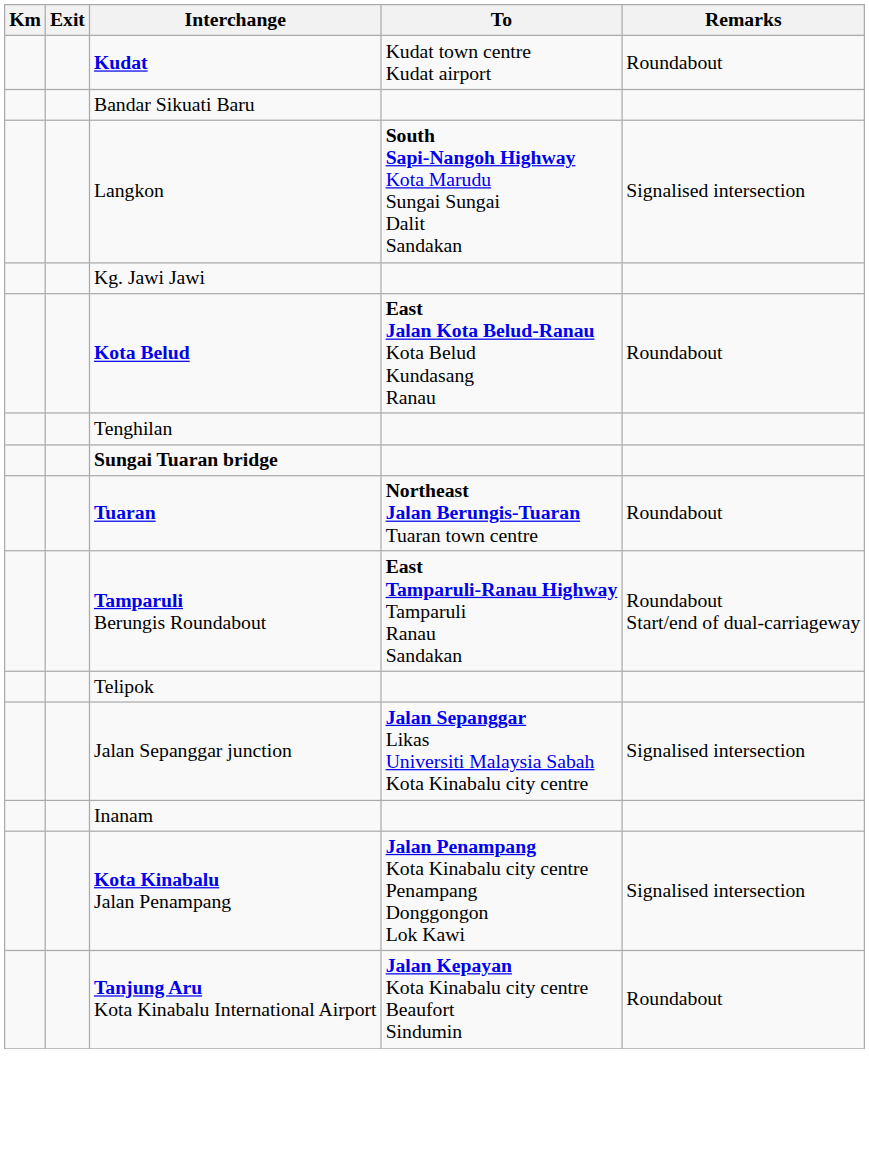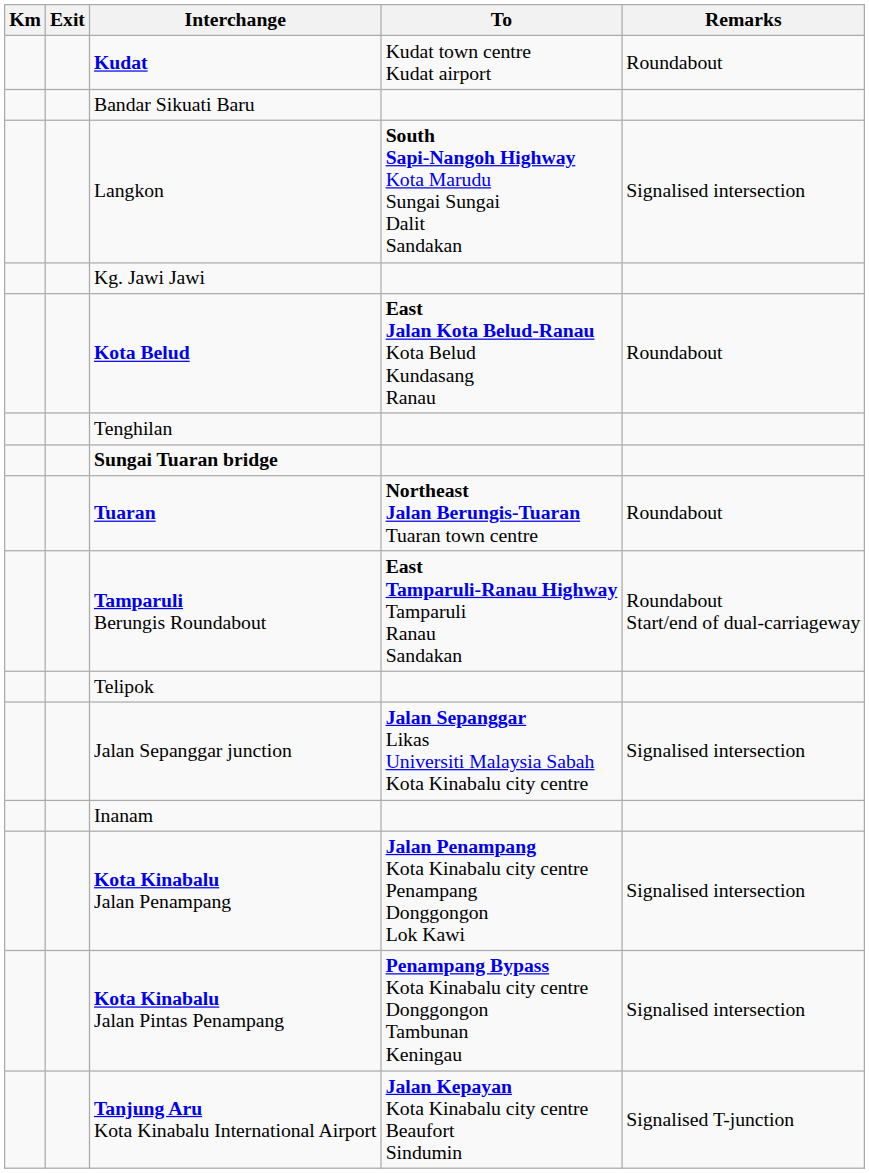+ row: Kota Kinabalu Jalan Pintas Penampang | Penampang Bypass Kota Kinabalu city centre Donggongon Tambunan Keningau | Signalised intersection
Tanjung Aru Kota Kinabalu International Airport | Remarks: Roundabout -> Signalised T-junction
